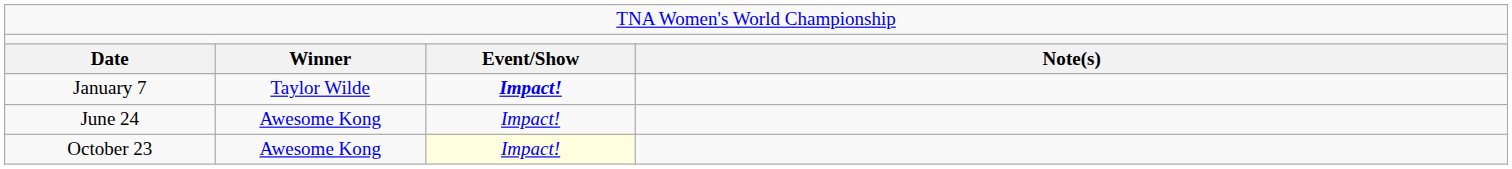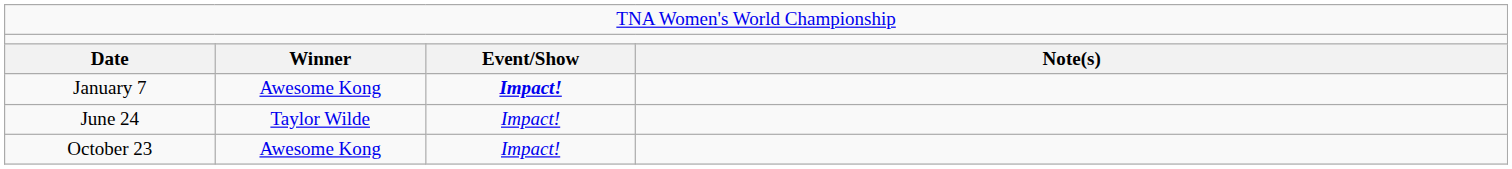January 7 | column 2: Taylor Wilde -> Awesome Kong
June 24 | column 2: Awesome Kong -> Taylor Wilde
October 23 | column 3: lightyellow background -> no background
